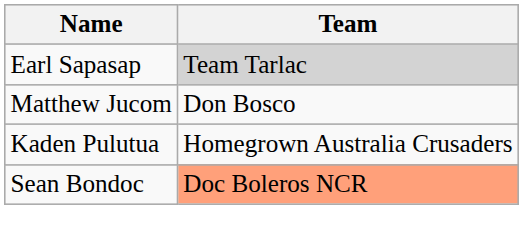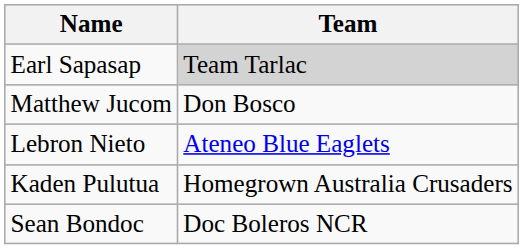+ row: Lebron Nieto | Ateneo Blue Eaglets
Sean Bondoc | Team: lightsalmon background -> no background
